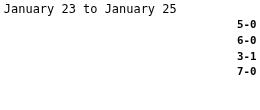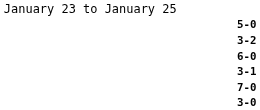+ row: 3-2
+ row: 3-0
